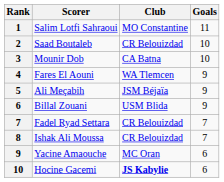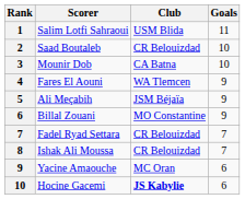Salim Lotfi Sahraoui | Club: MO Constantine -> USM Blida
Billal Zouani | Club: USM Blida -> MO Constantine
